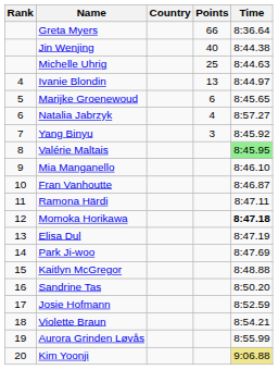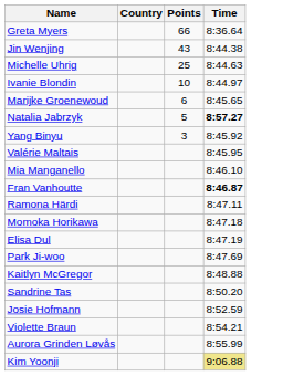- column: Rank | 4 | 5 | 6 | 7 | 8 | 9 | 10 | 11 | 12 | 13 | 14 | 15 | 16 | 17 | 18 | 19 | 20
Jin Wenjing | Points: 40 -> 43
Ivanie Blondin | Points: 13 -> 10
Natalia Jabrzyk | Points: 4 -> 5
Natalia Jabrzyk | Time: normal -> bold
Valérie Maltais | Time: lightgreen background -> no background
Fran Vanhoutte | Time: normal -> bold
Momoka Horikawa | Time: bold -> normal
